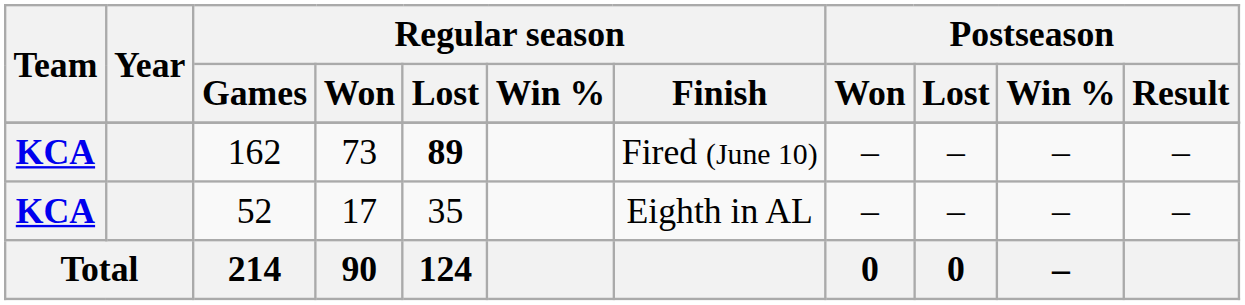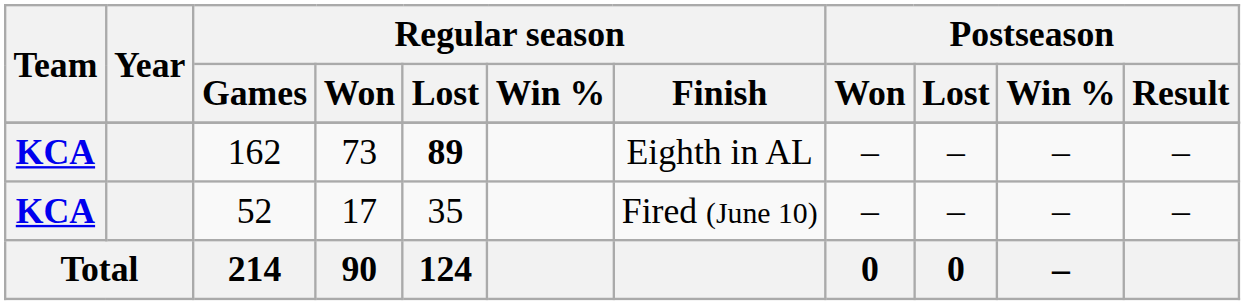162 | Regular season / Finish: Fired (June 10) -> Eighth in AL
52 | Regular season / Finish: Eighth in AL -> Fired (June 10)
